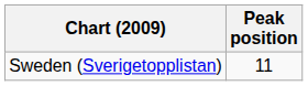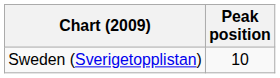Sweden (Sverigetopplistan) | Peak position: 11 -> 10
